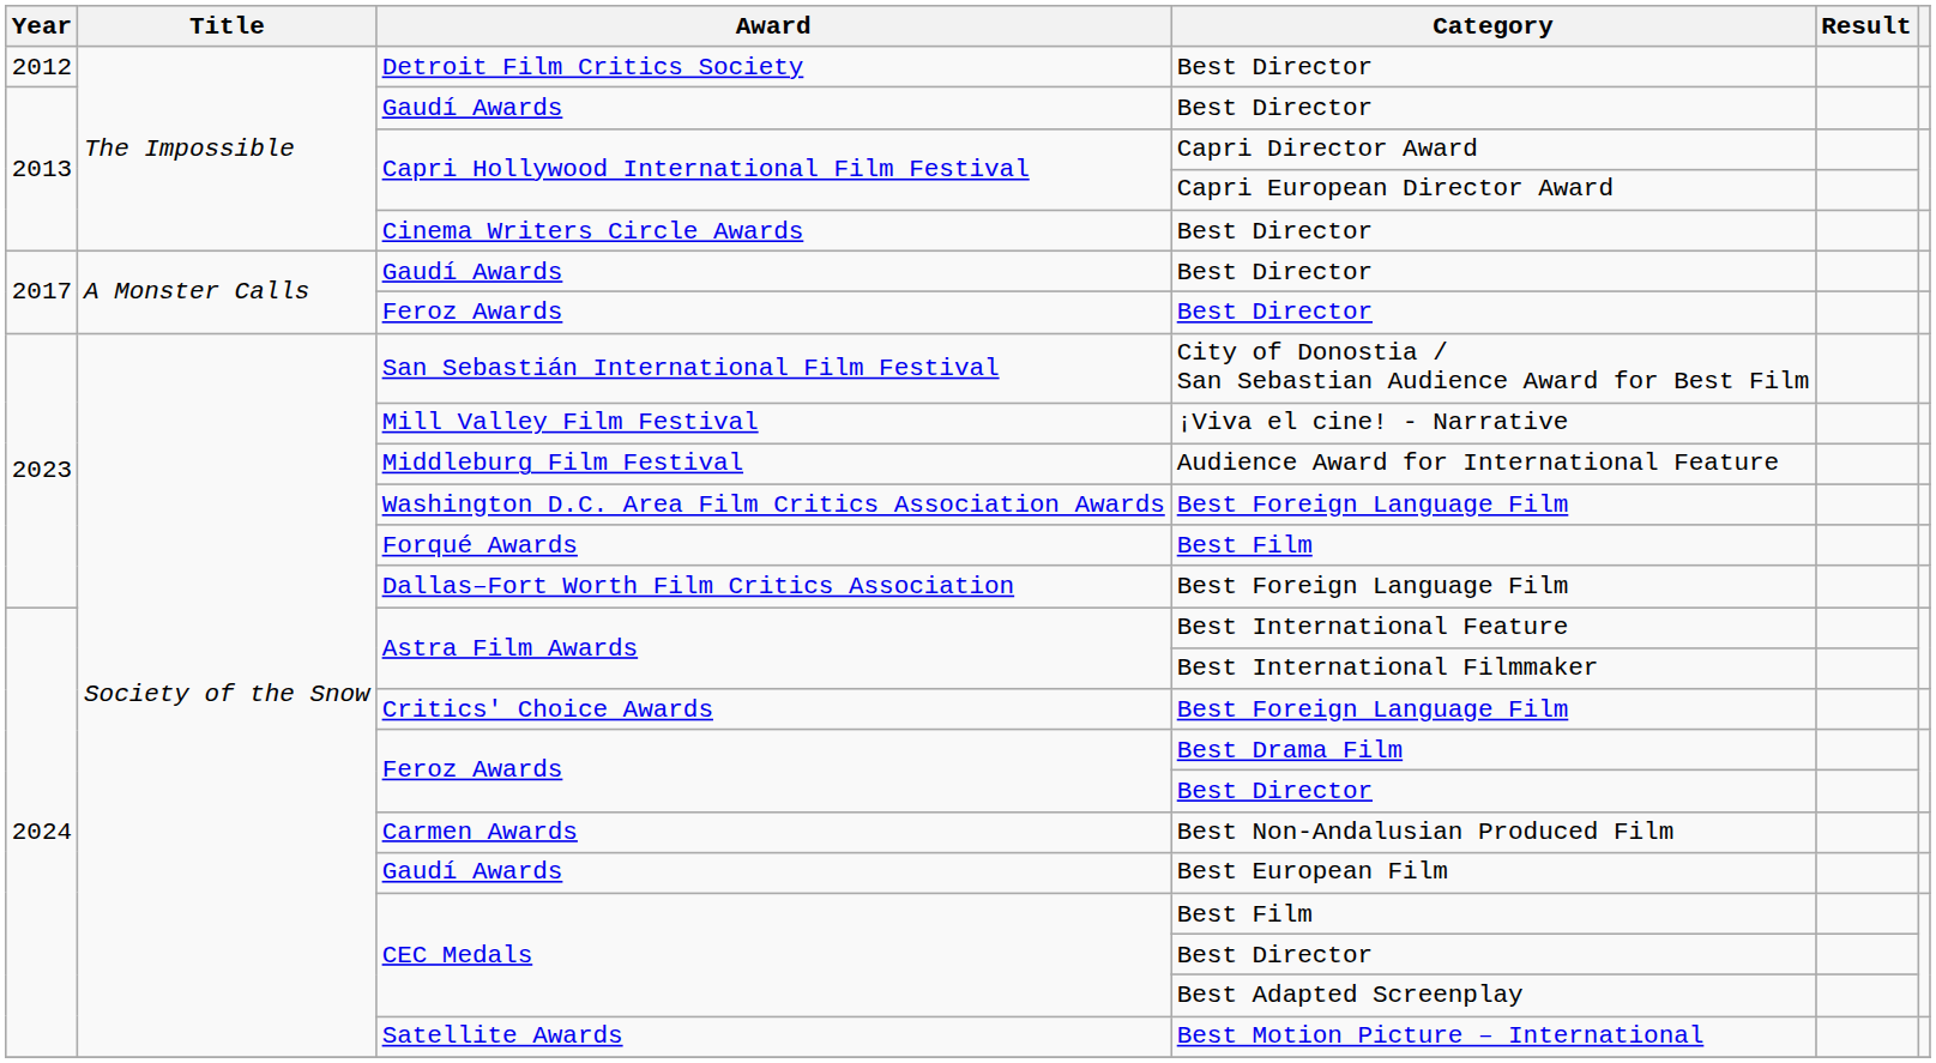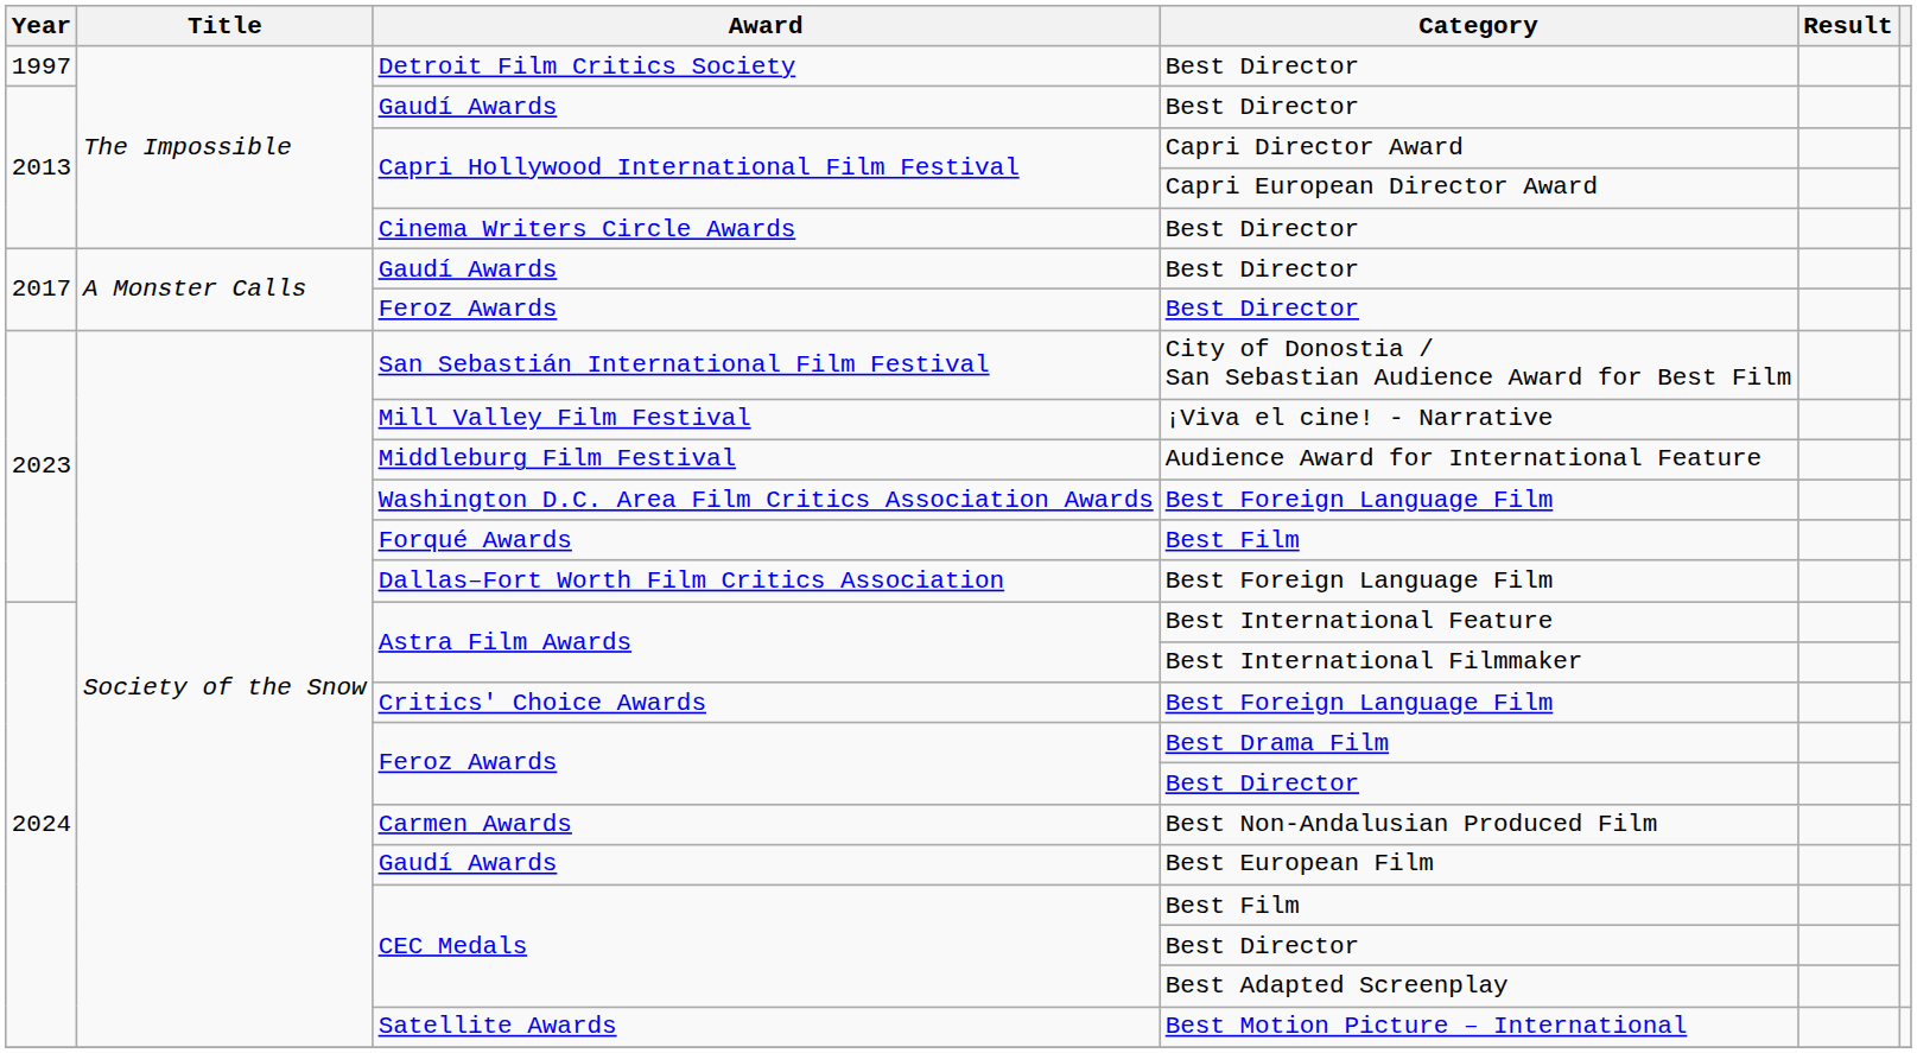Detroit Film Critics Society | Year: 2012 -> 1997
